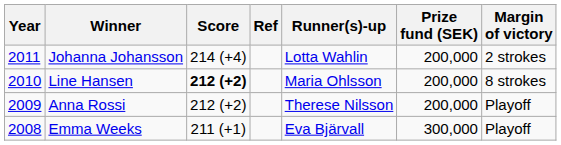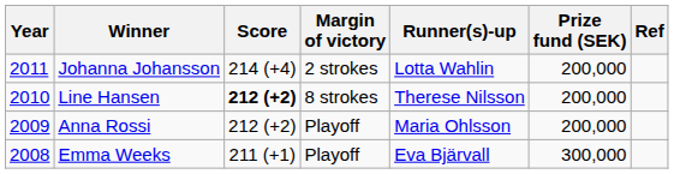columns swapped: Margin of victory <-> Ref
Line Hansen | Runner(s)-up: Maria Ohlsson -> Therese Nilsson
Anna Rossi | Runner(s)-up: Therese Nilsson -> Maria Ohlsson
